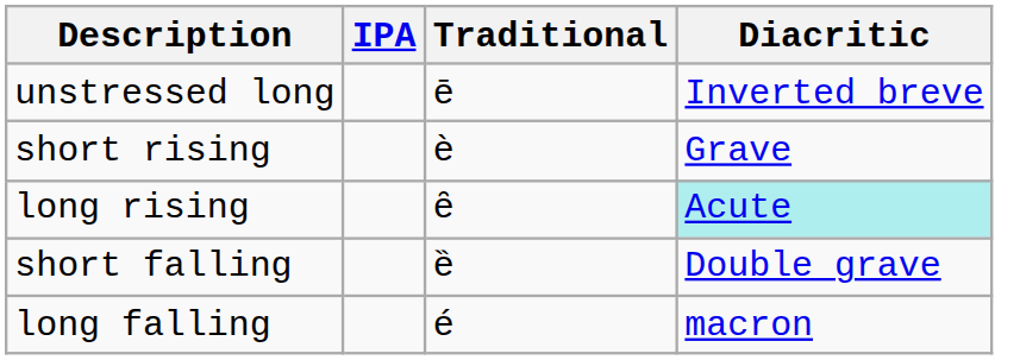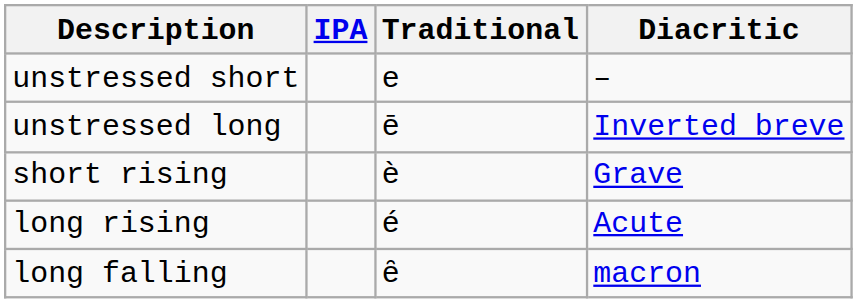+ row: unstressed short | e | –
long rising | Traditional: ȇ -> é
long rising | Diacritic: paleturquoise background -> no background
- row: short falling | ȅ | Double grave
long falling | Traditional: é -> ȇ
